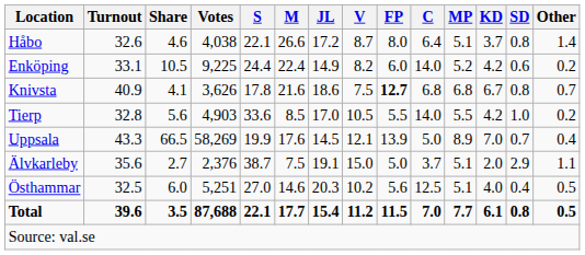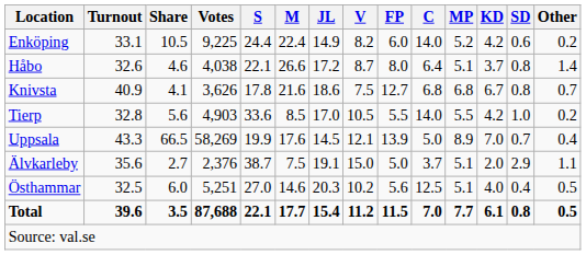rows swapped: Enköping <-> Håbo
Knivsta | FP: bold -> normal
